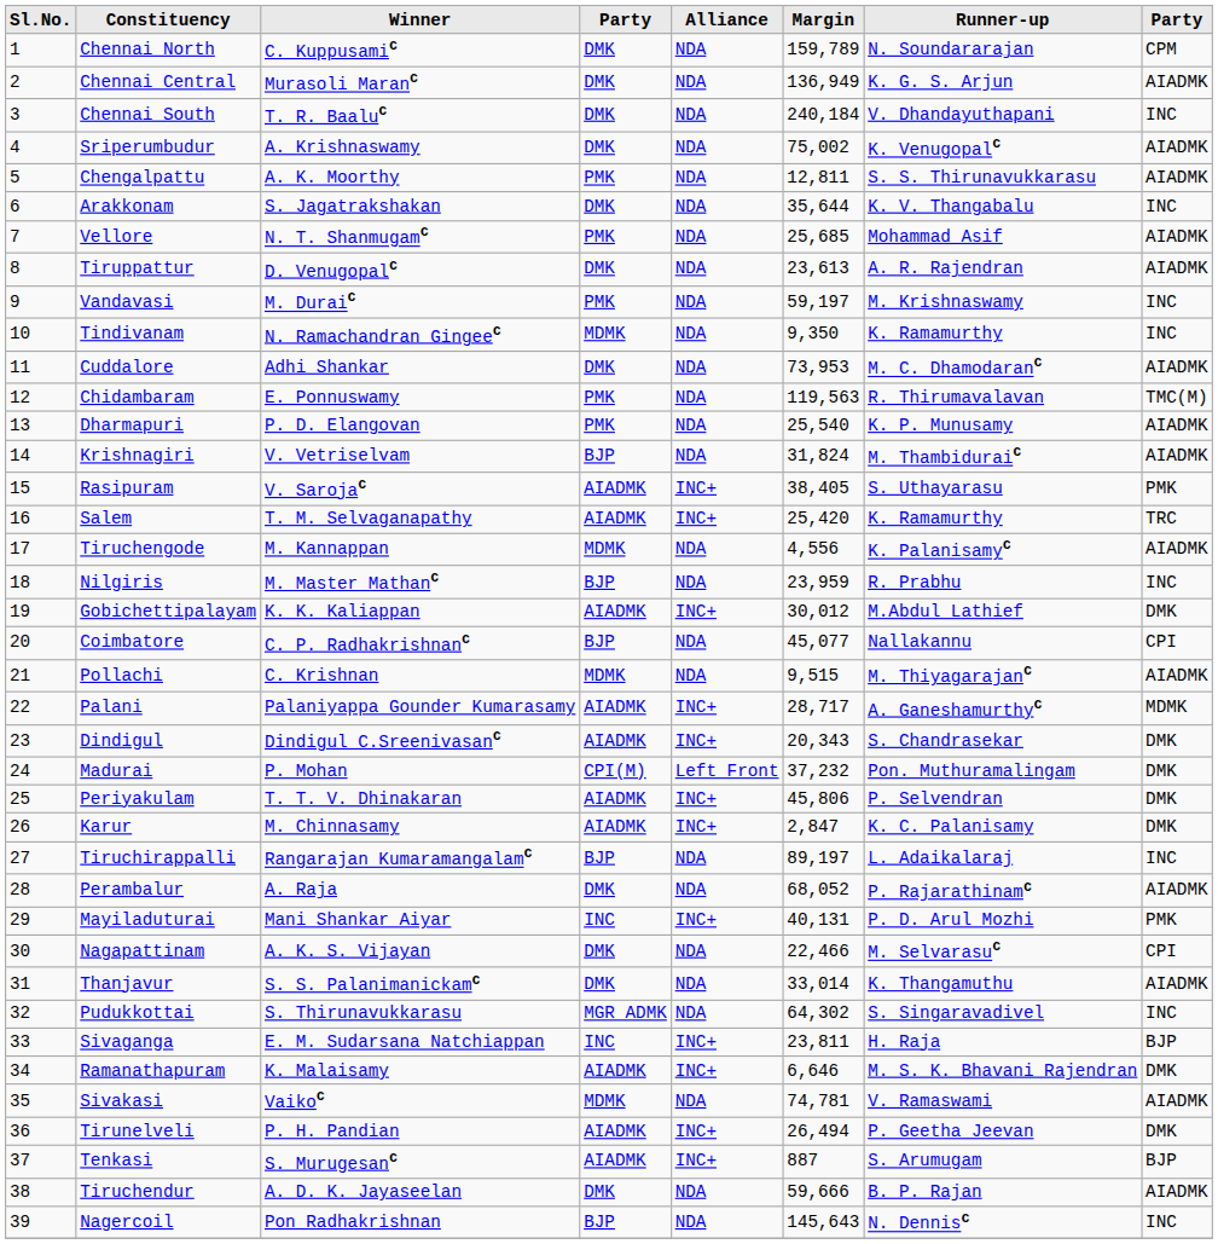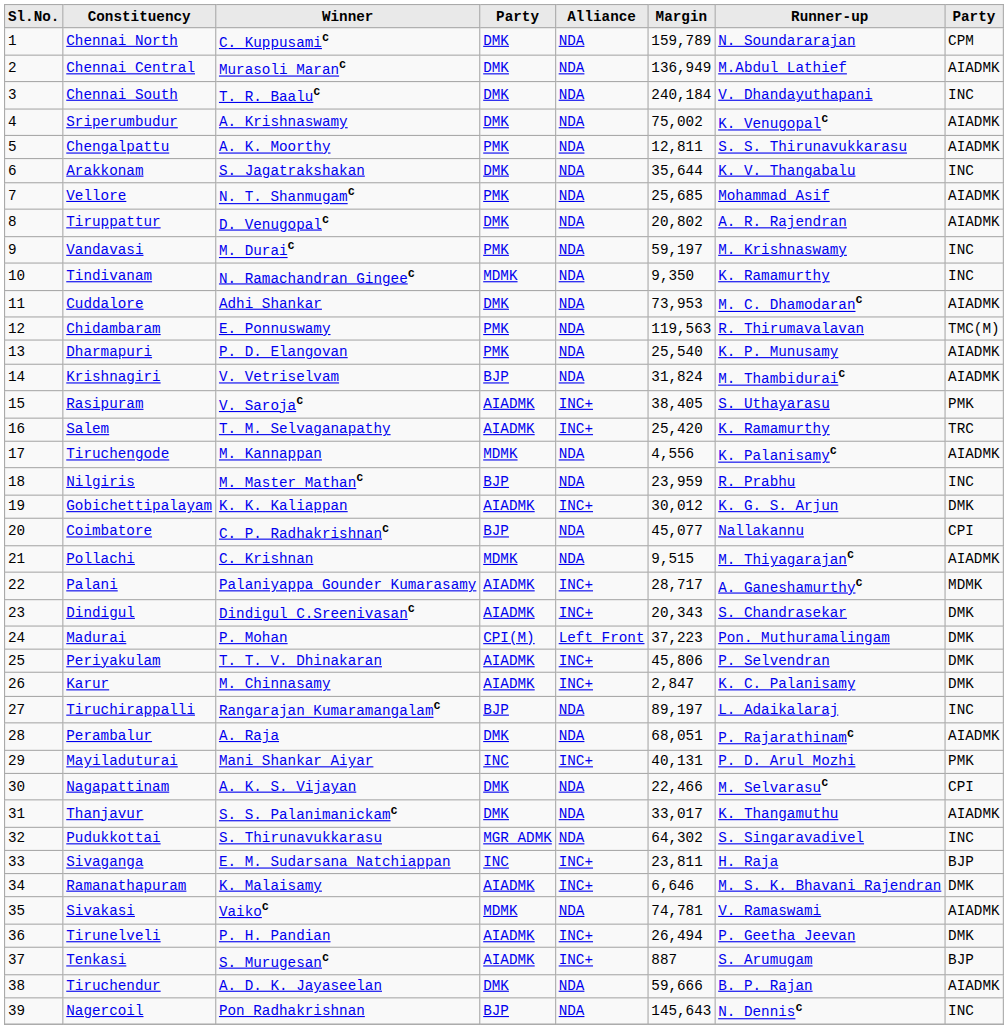Chennai Central | Runner-up: K. G. S. Arjun -> M.Abdul Lathief
Tiruppattur | Margin: 23,613 -> 20,802
Gobichettipalayam | Runner-up: M.Abdul Lathief -> K. G. S. Arjun
Madurai | Margin: 37,232 -> 37,223
Perambalur | Margin: 68,052 -> 68,051
Thanjavur | Margin: 33,014 -> 33,017
